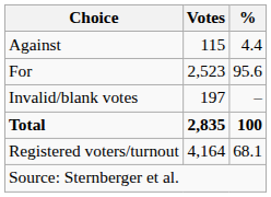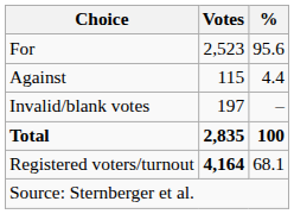rows swapped: For <-> Against
Registered voters/turnout | Votes: normal -> bold
